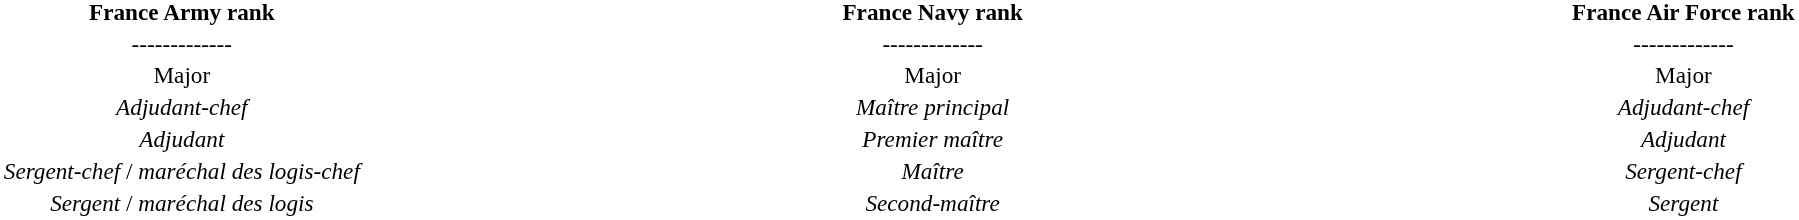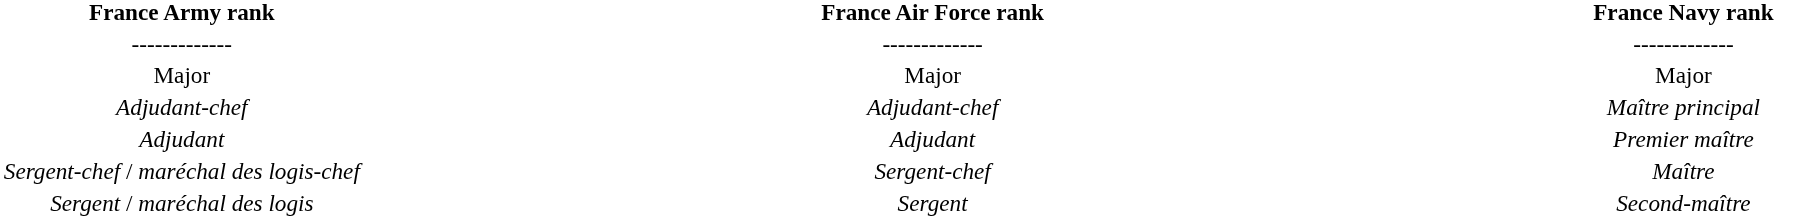columns swapped: France Navy rank <-> France Air Force rank
